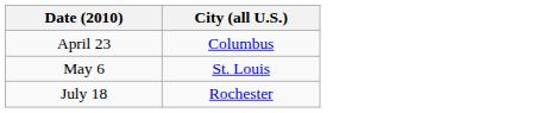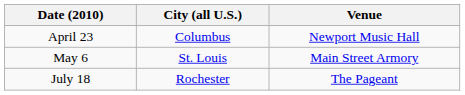+ column: Venue | Newport Music Hall | Main Street Armory | The Pageant
